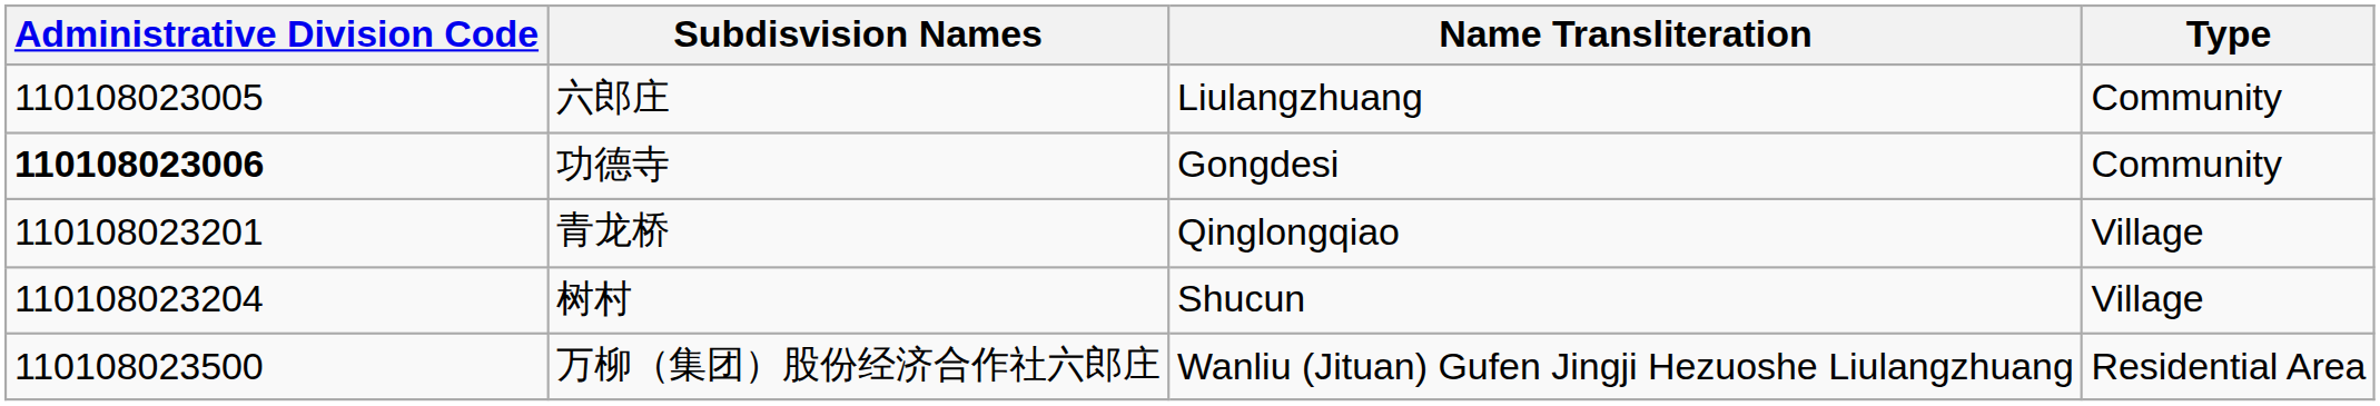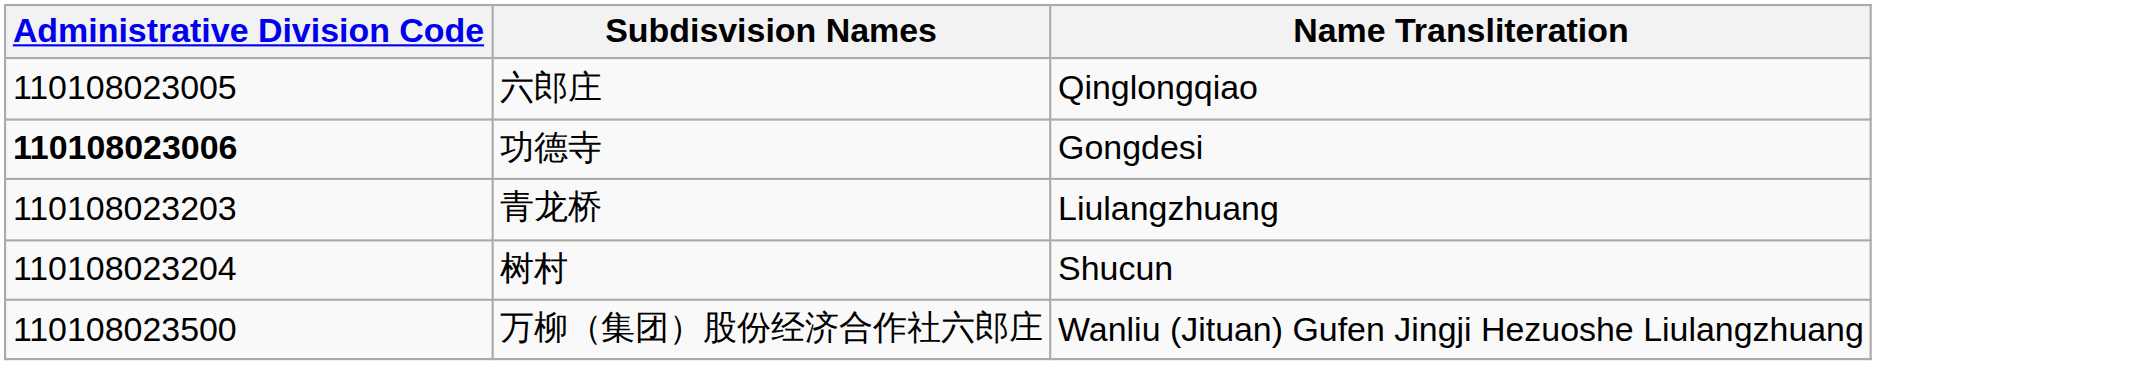- column: Type | Community | Community | Village | Village | Residential Area
六郎庄 | Name Transliteration: Liulangzhuang -> Qinglongqiao
青龙桥 | Administrative Division Code: 110108023201 -> 110108023203
青龙桥 | Name Transliteration: Qinglongqiao -> Liulangzhuang
